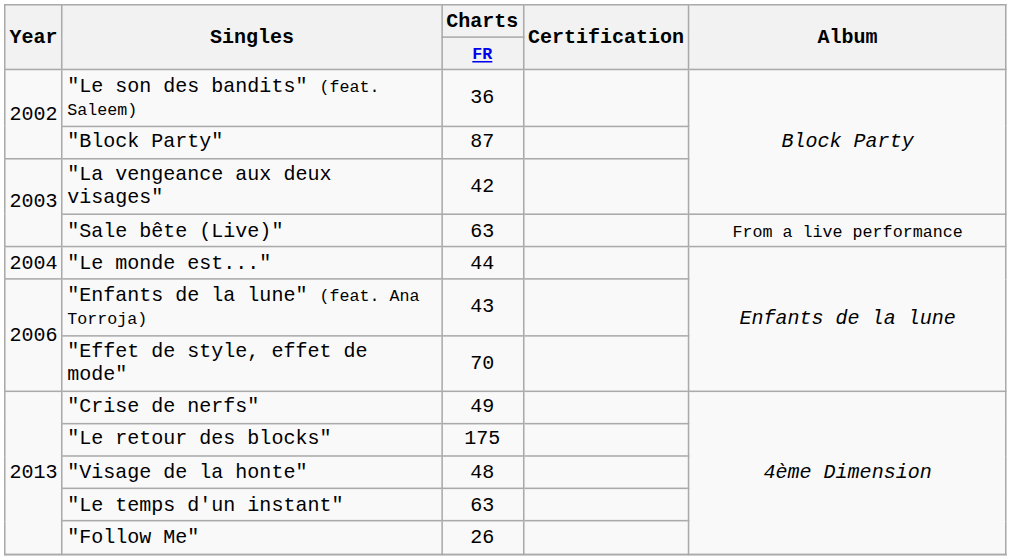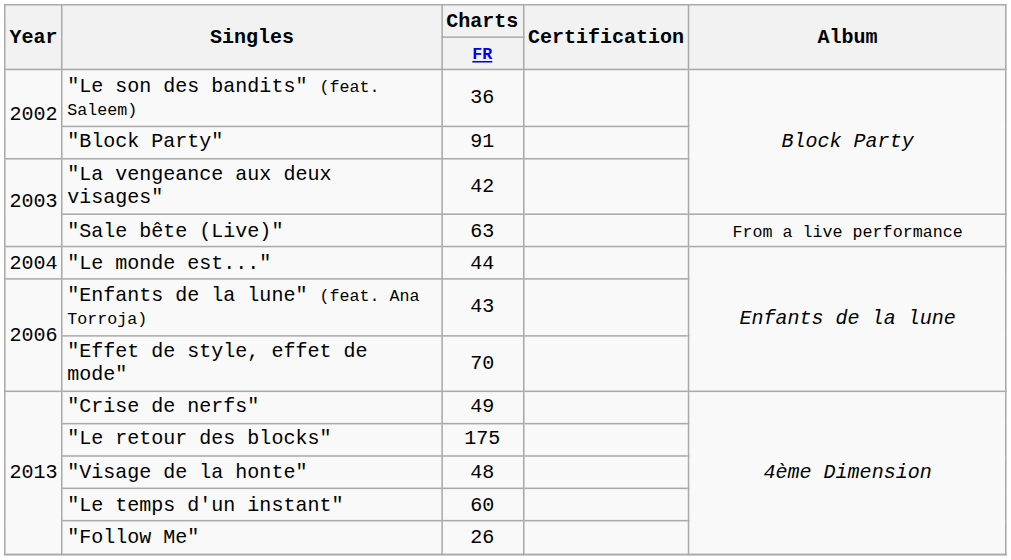"Block Party" | Charts / FR: 87 -> 91
"Le temps d'un instant" | Charts / FR: 63 -> 60
